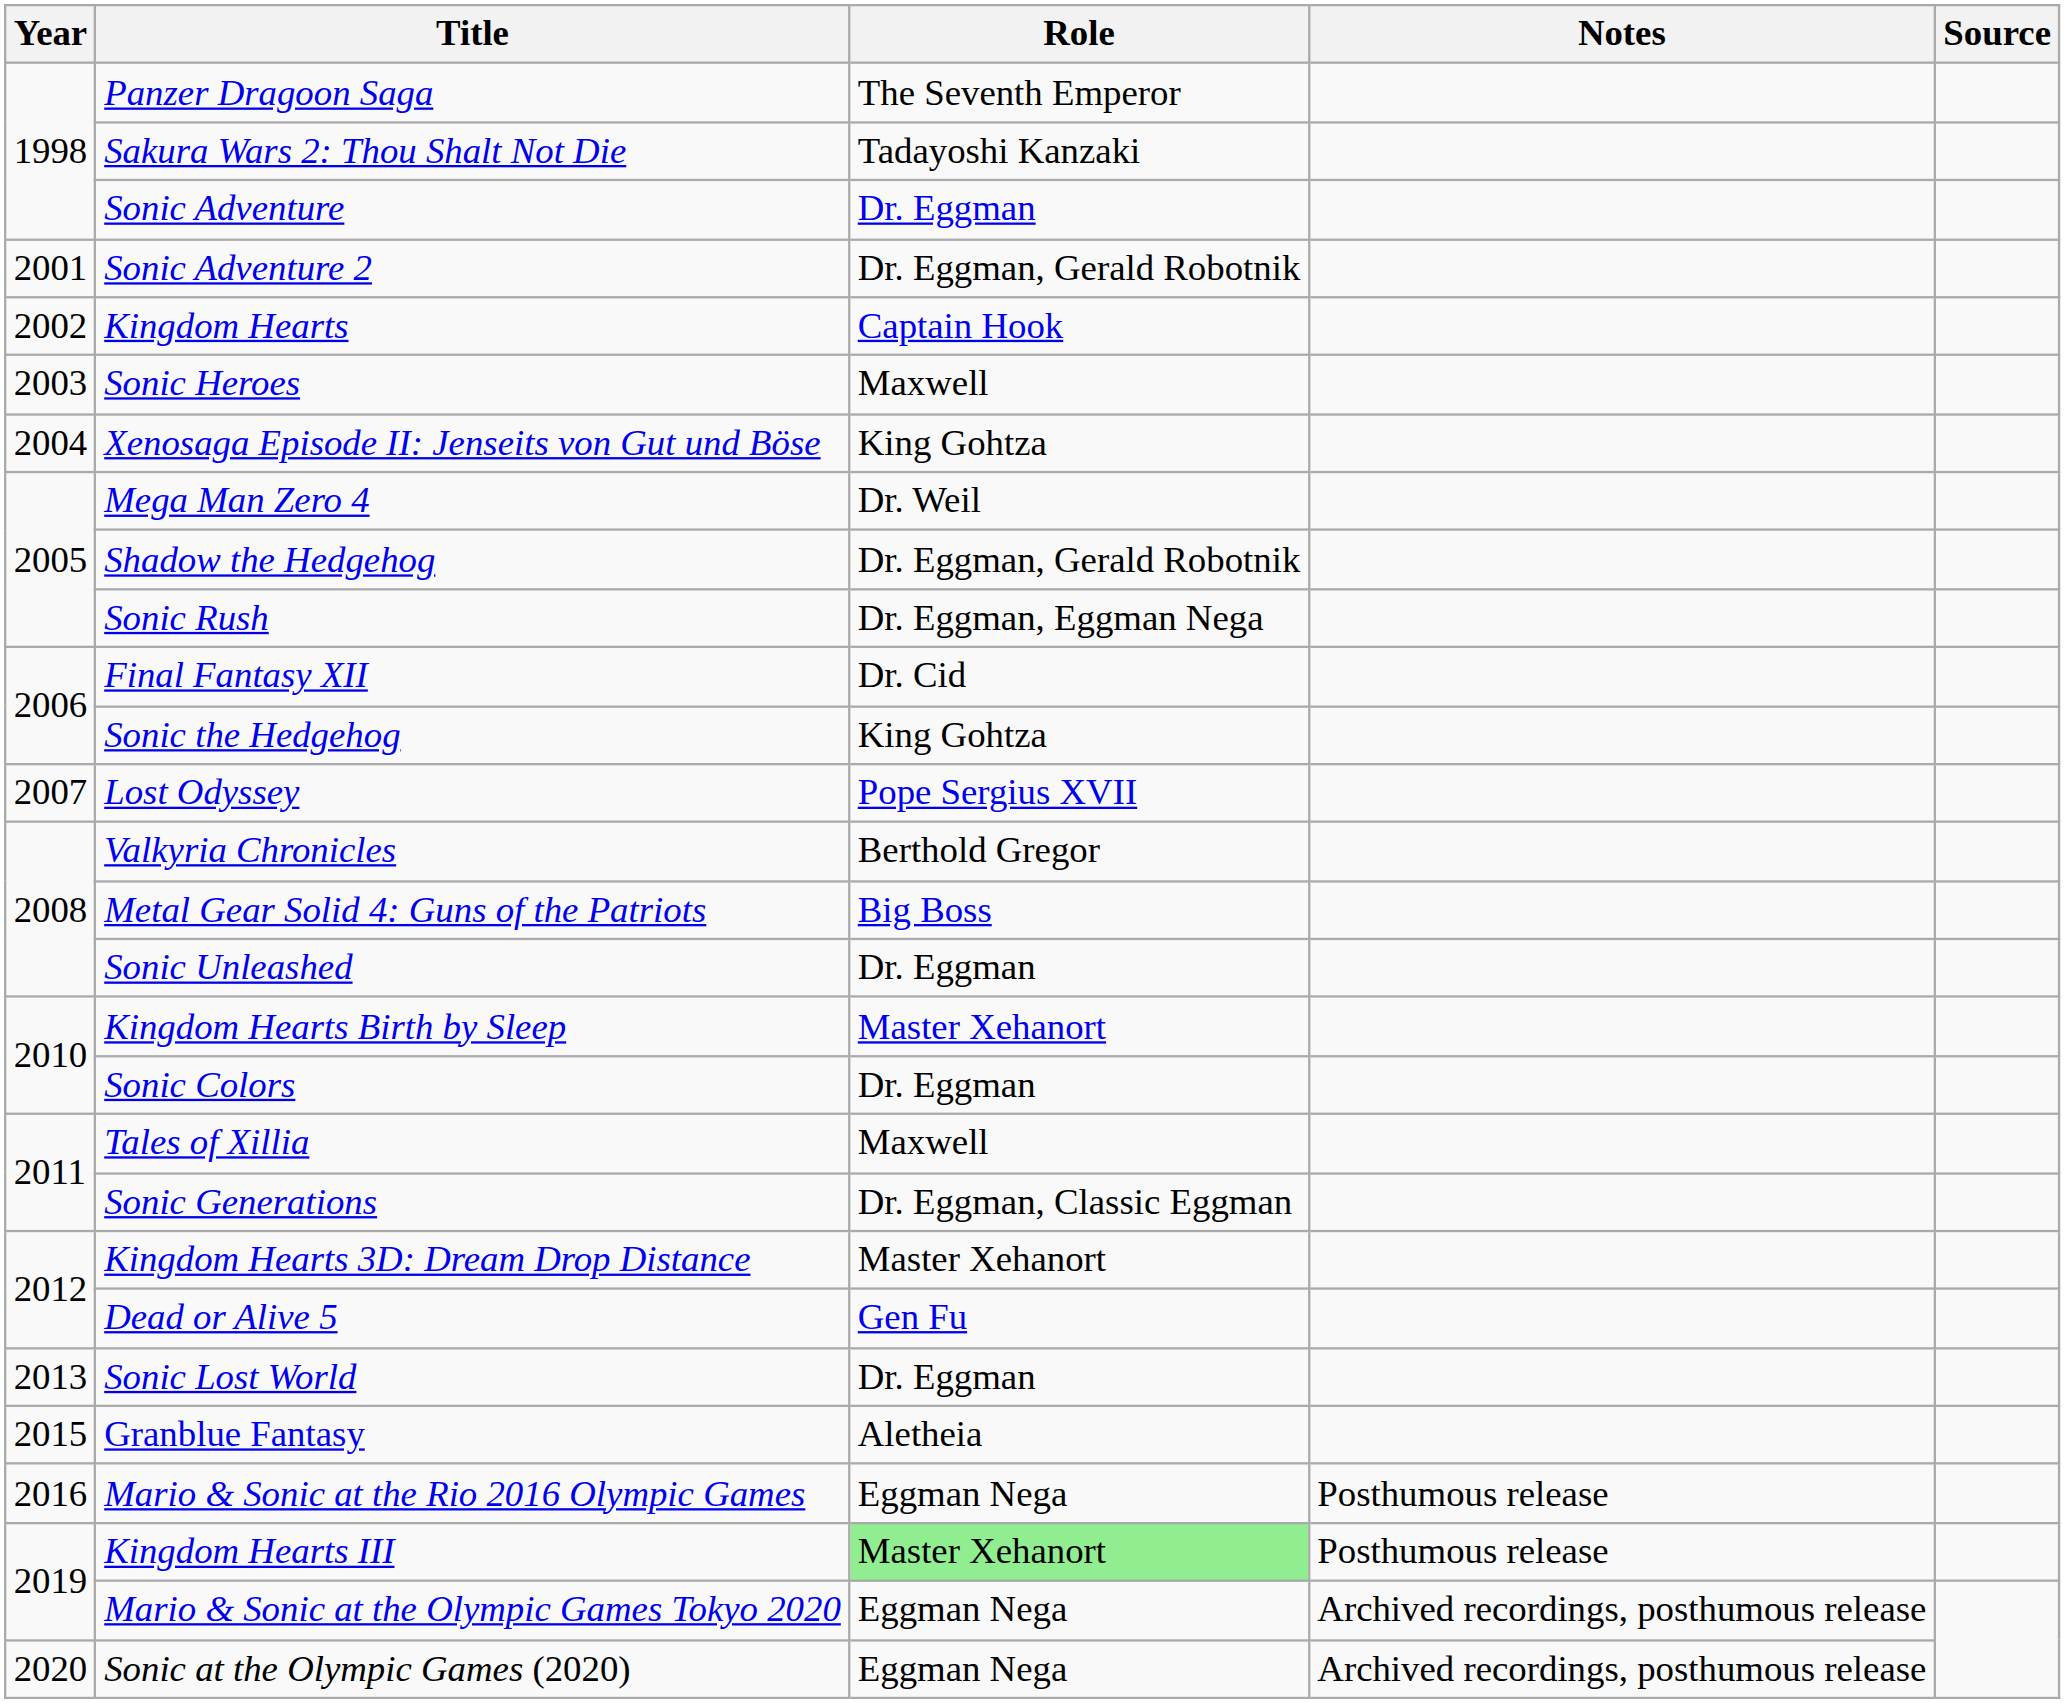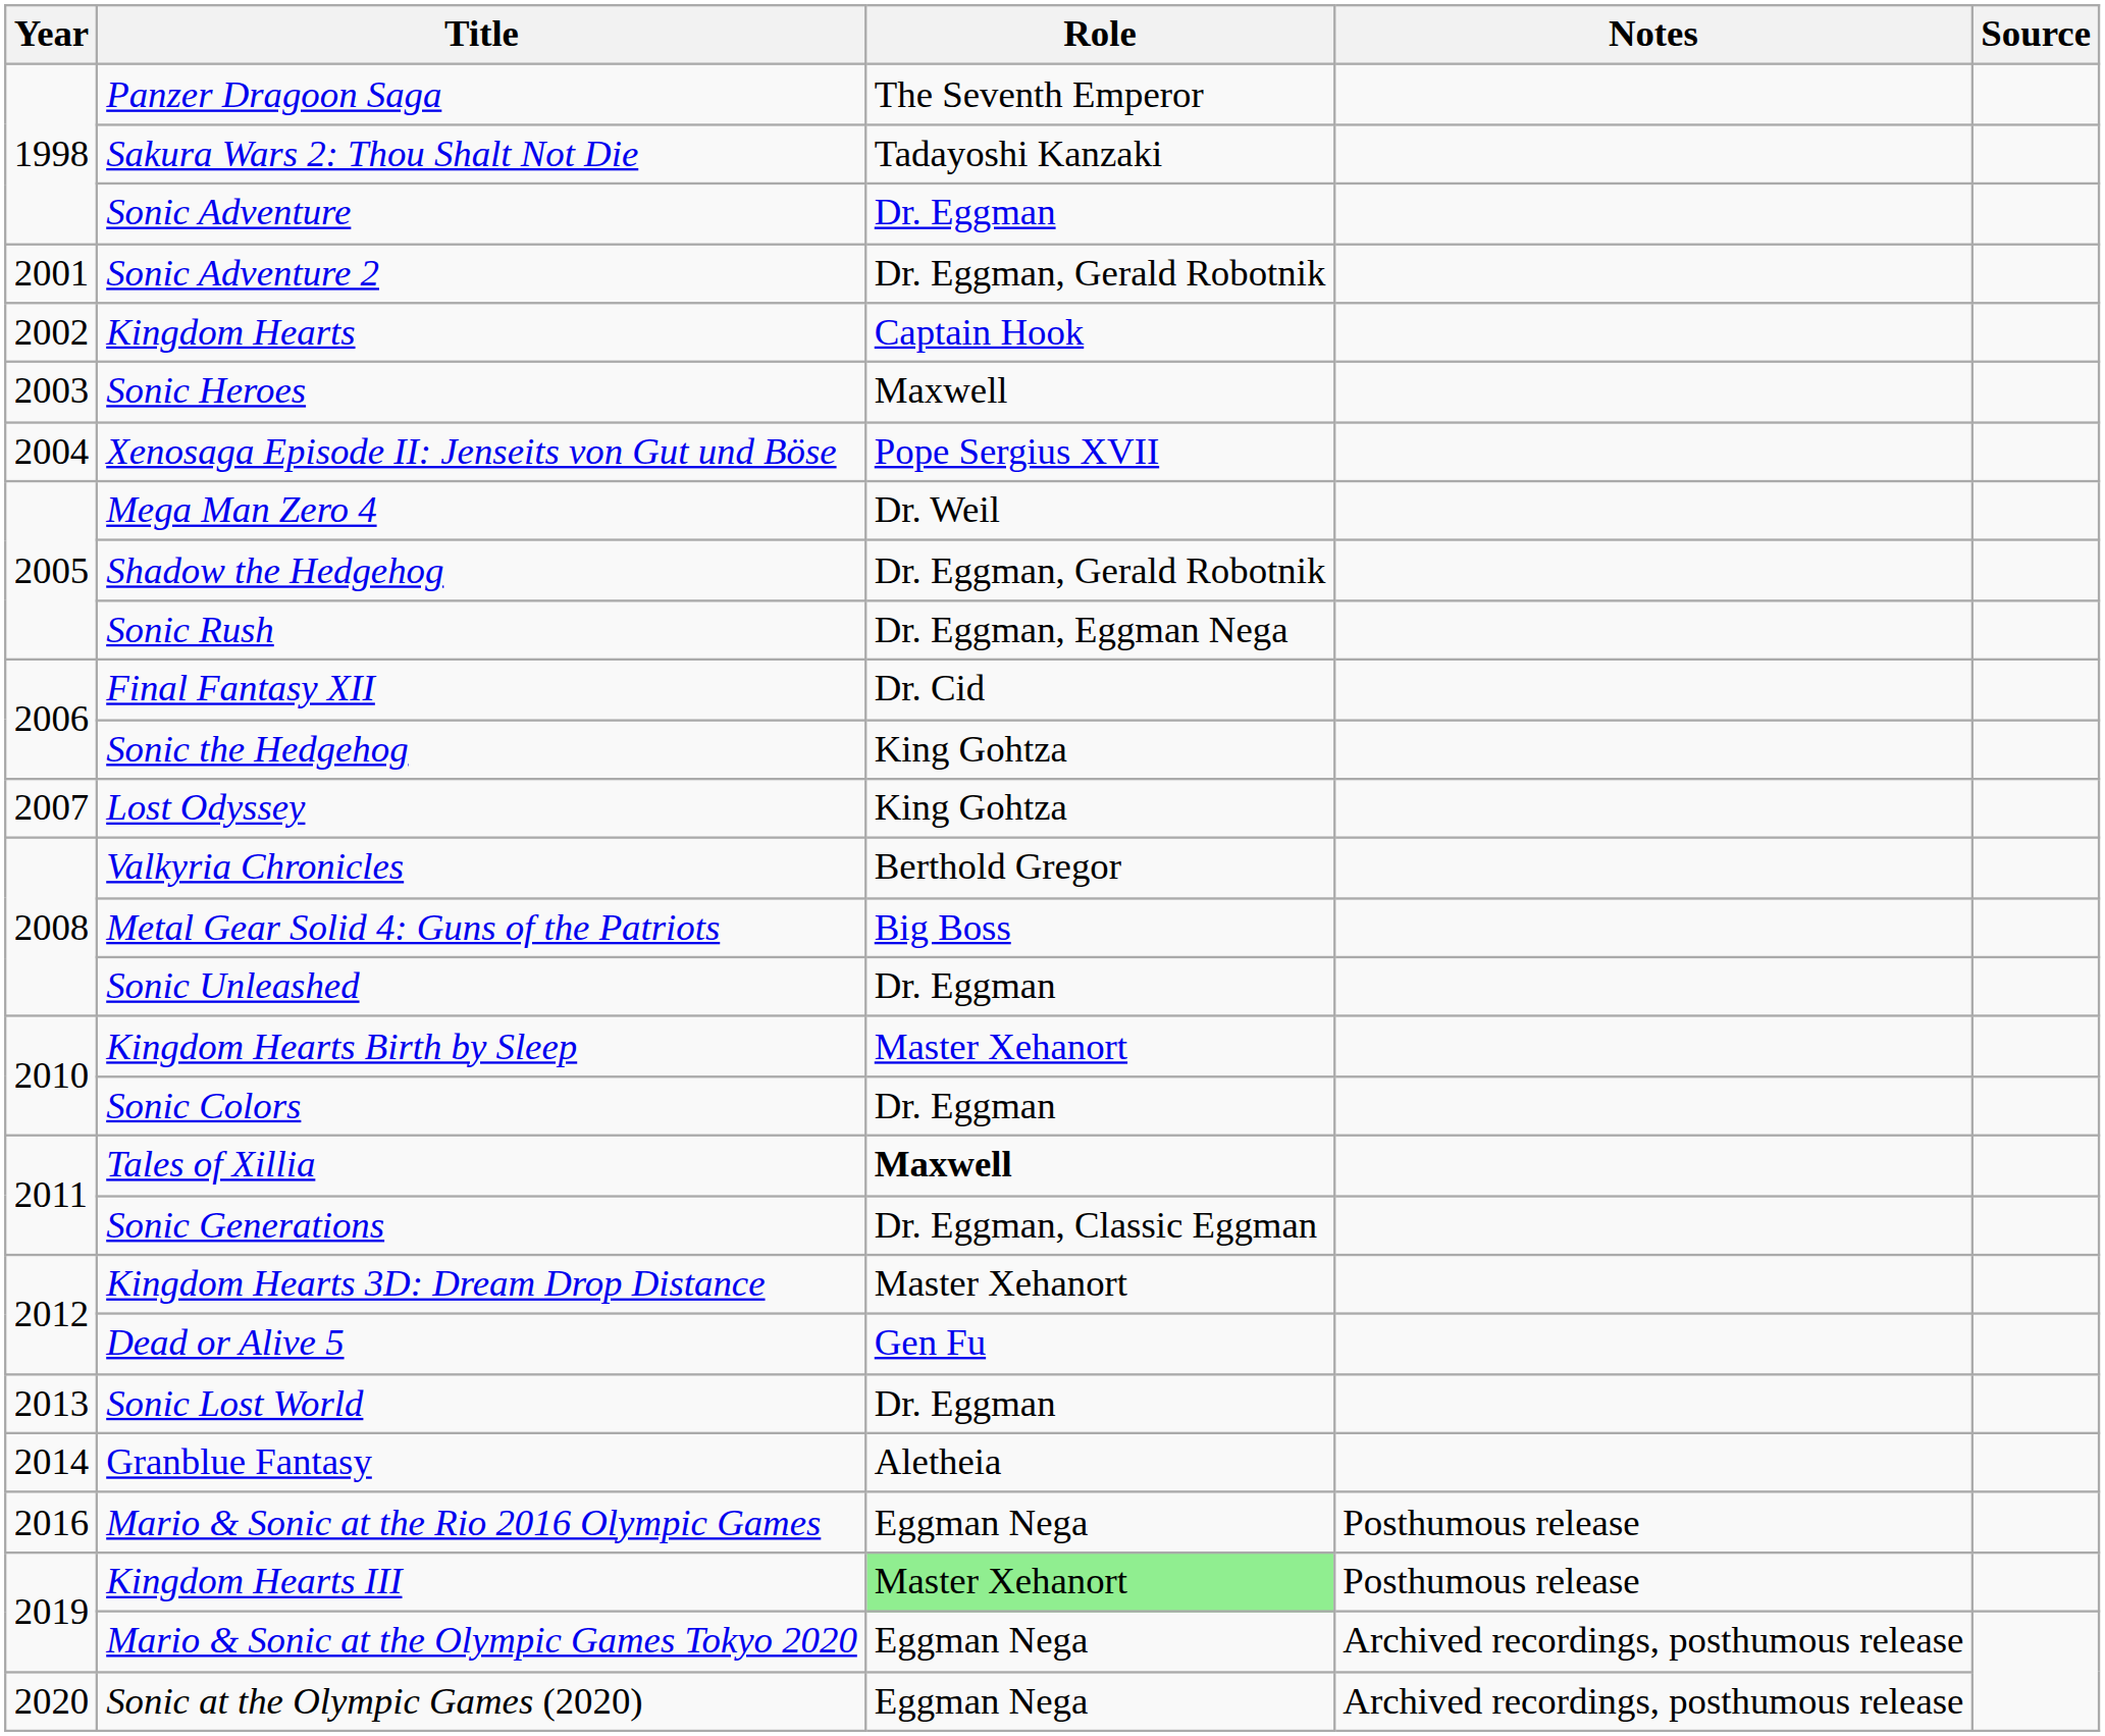Xenosaga Episode II: Jenseits von Gut und Böse | Role: King Gohtza -> Pope Sergius XVII
Lost Odyssey | Role: Pope Sergius XVII -> King Gohtza
Tales of Xillia | Role: normal -> bold
Granblue Fantasy | Year: 2015 -> 2014
